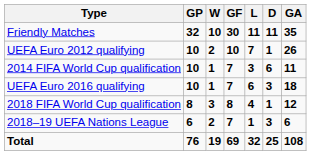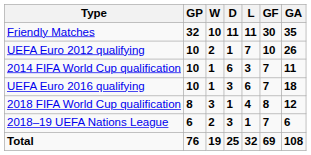columns swapped: D <-> GF
